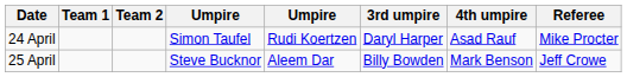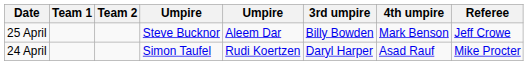rows swapped: 24 April <-> 25 April
